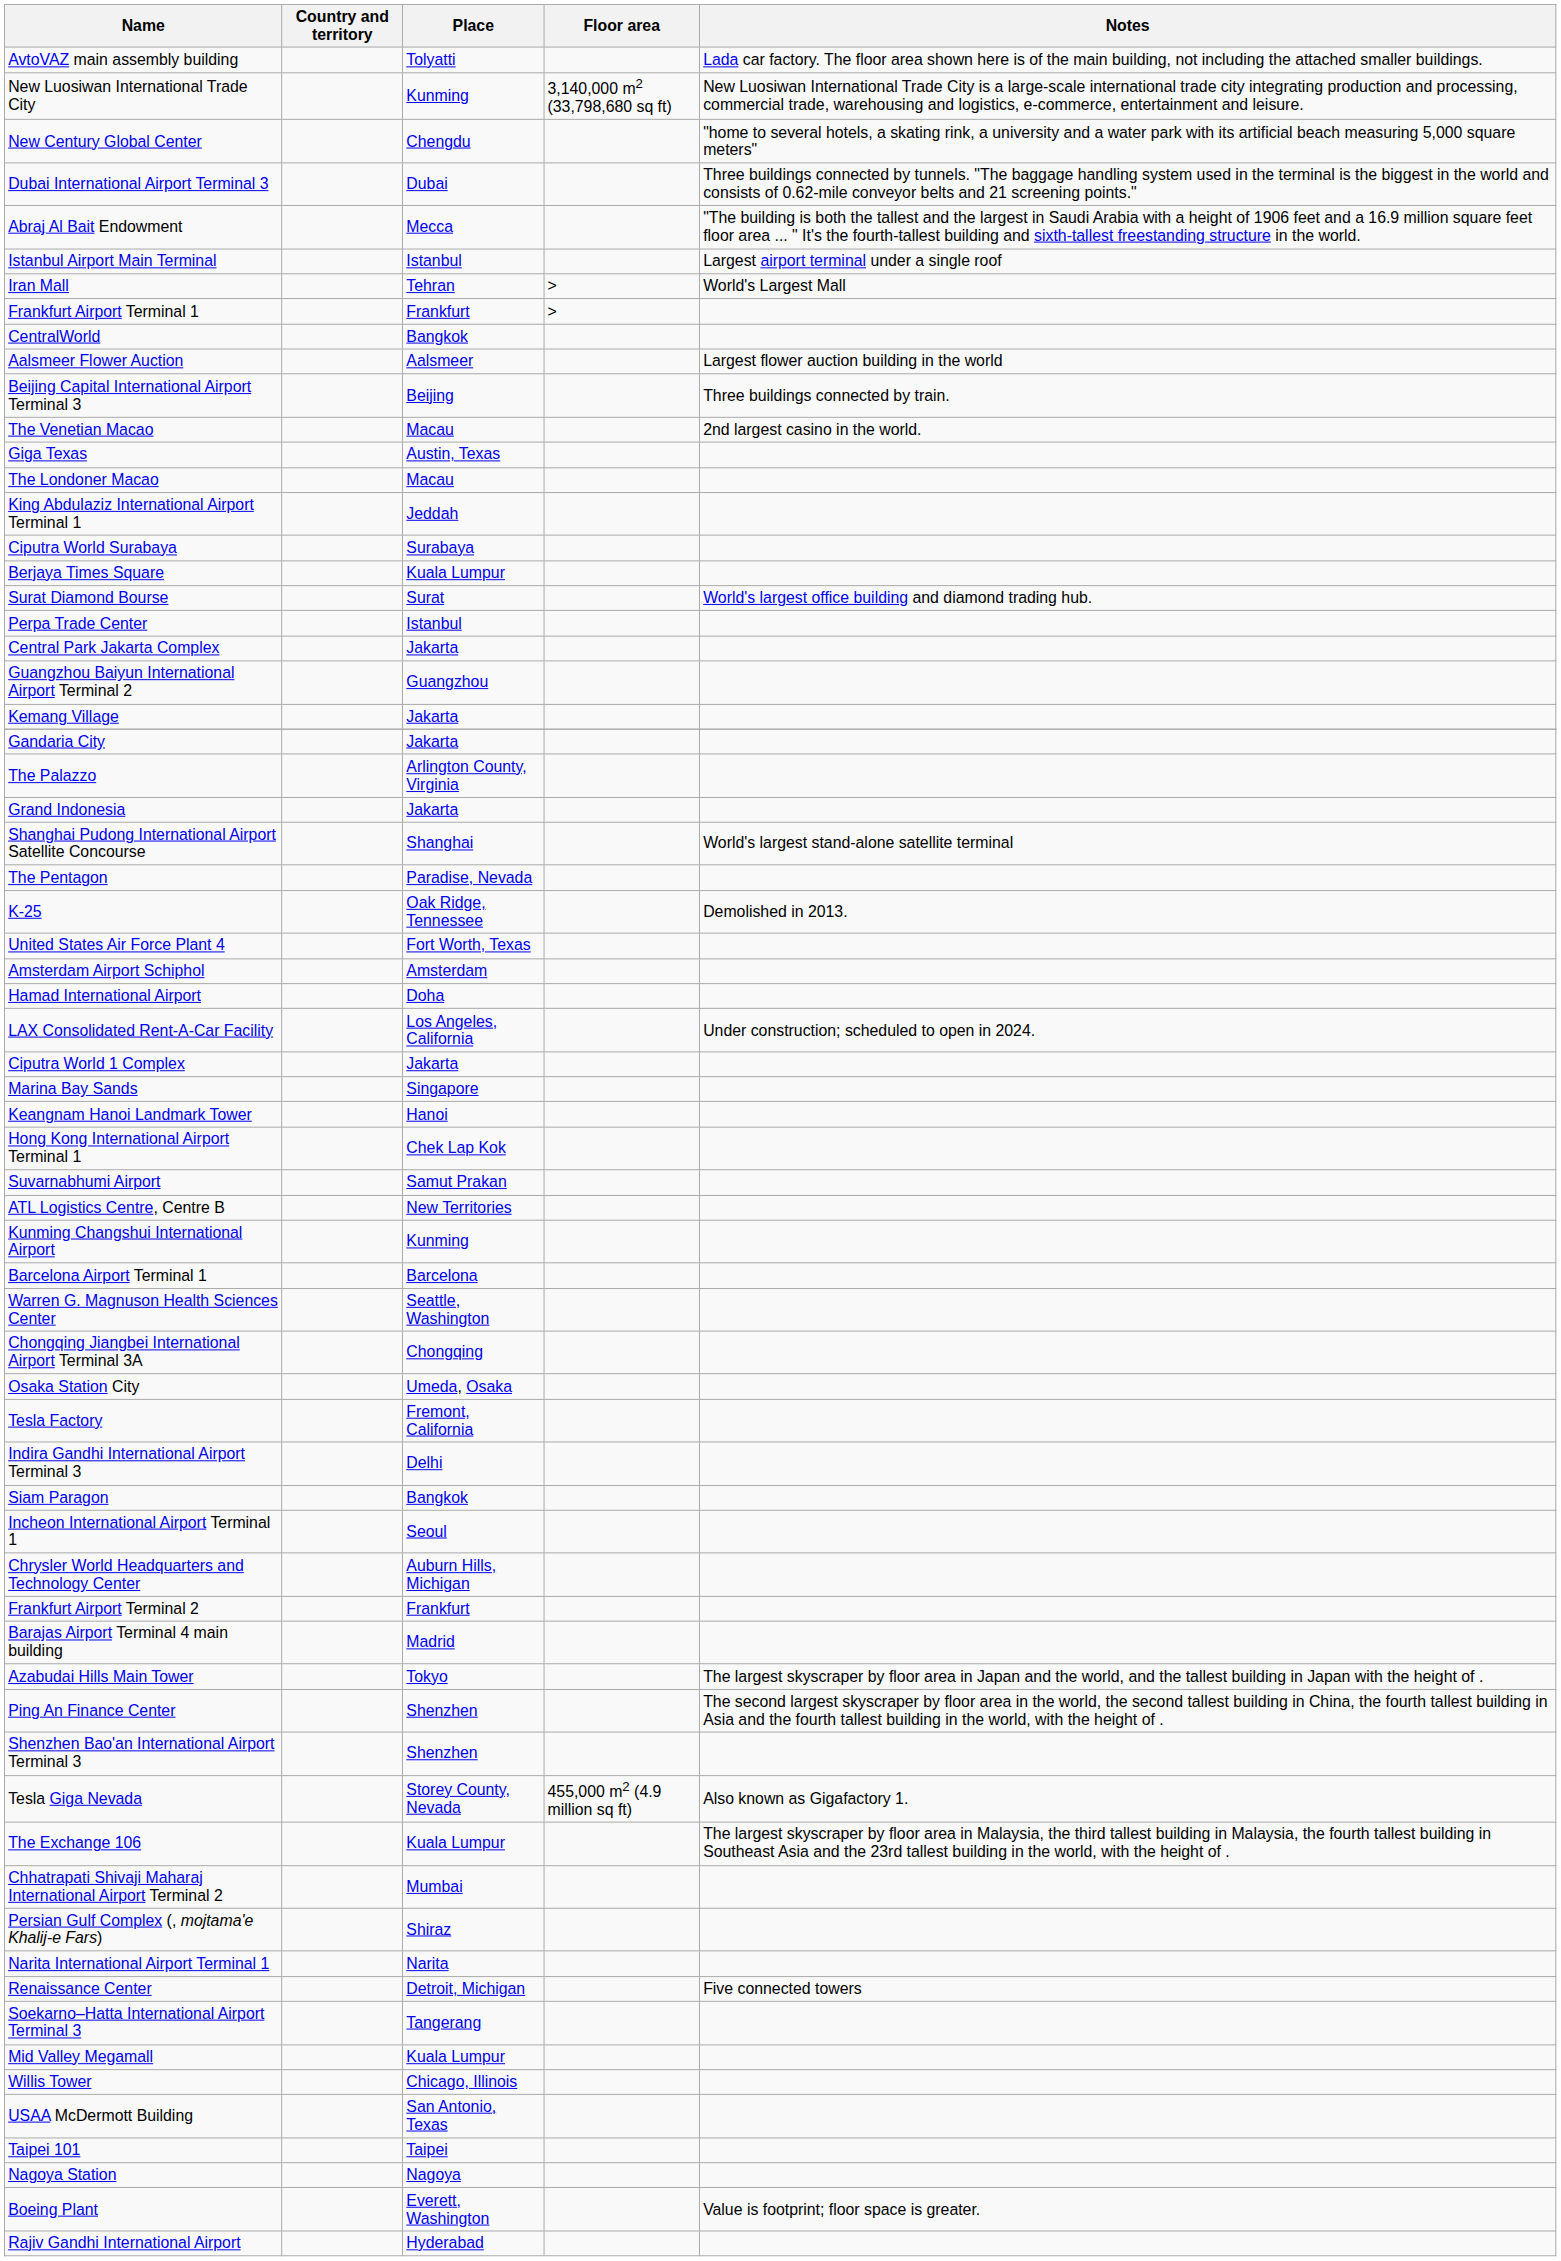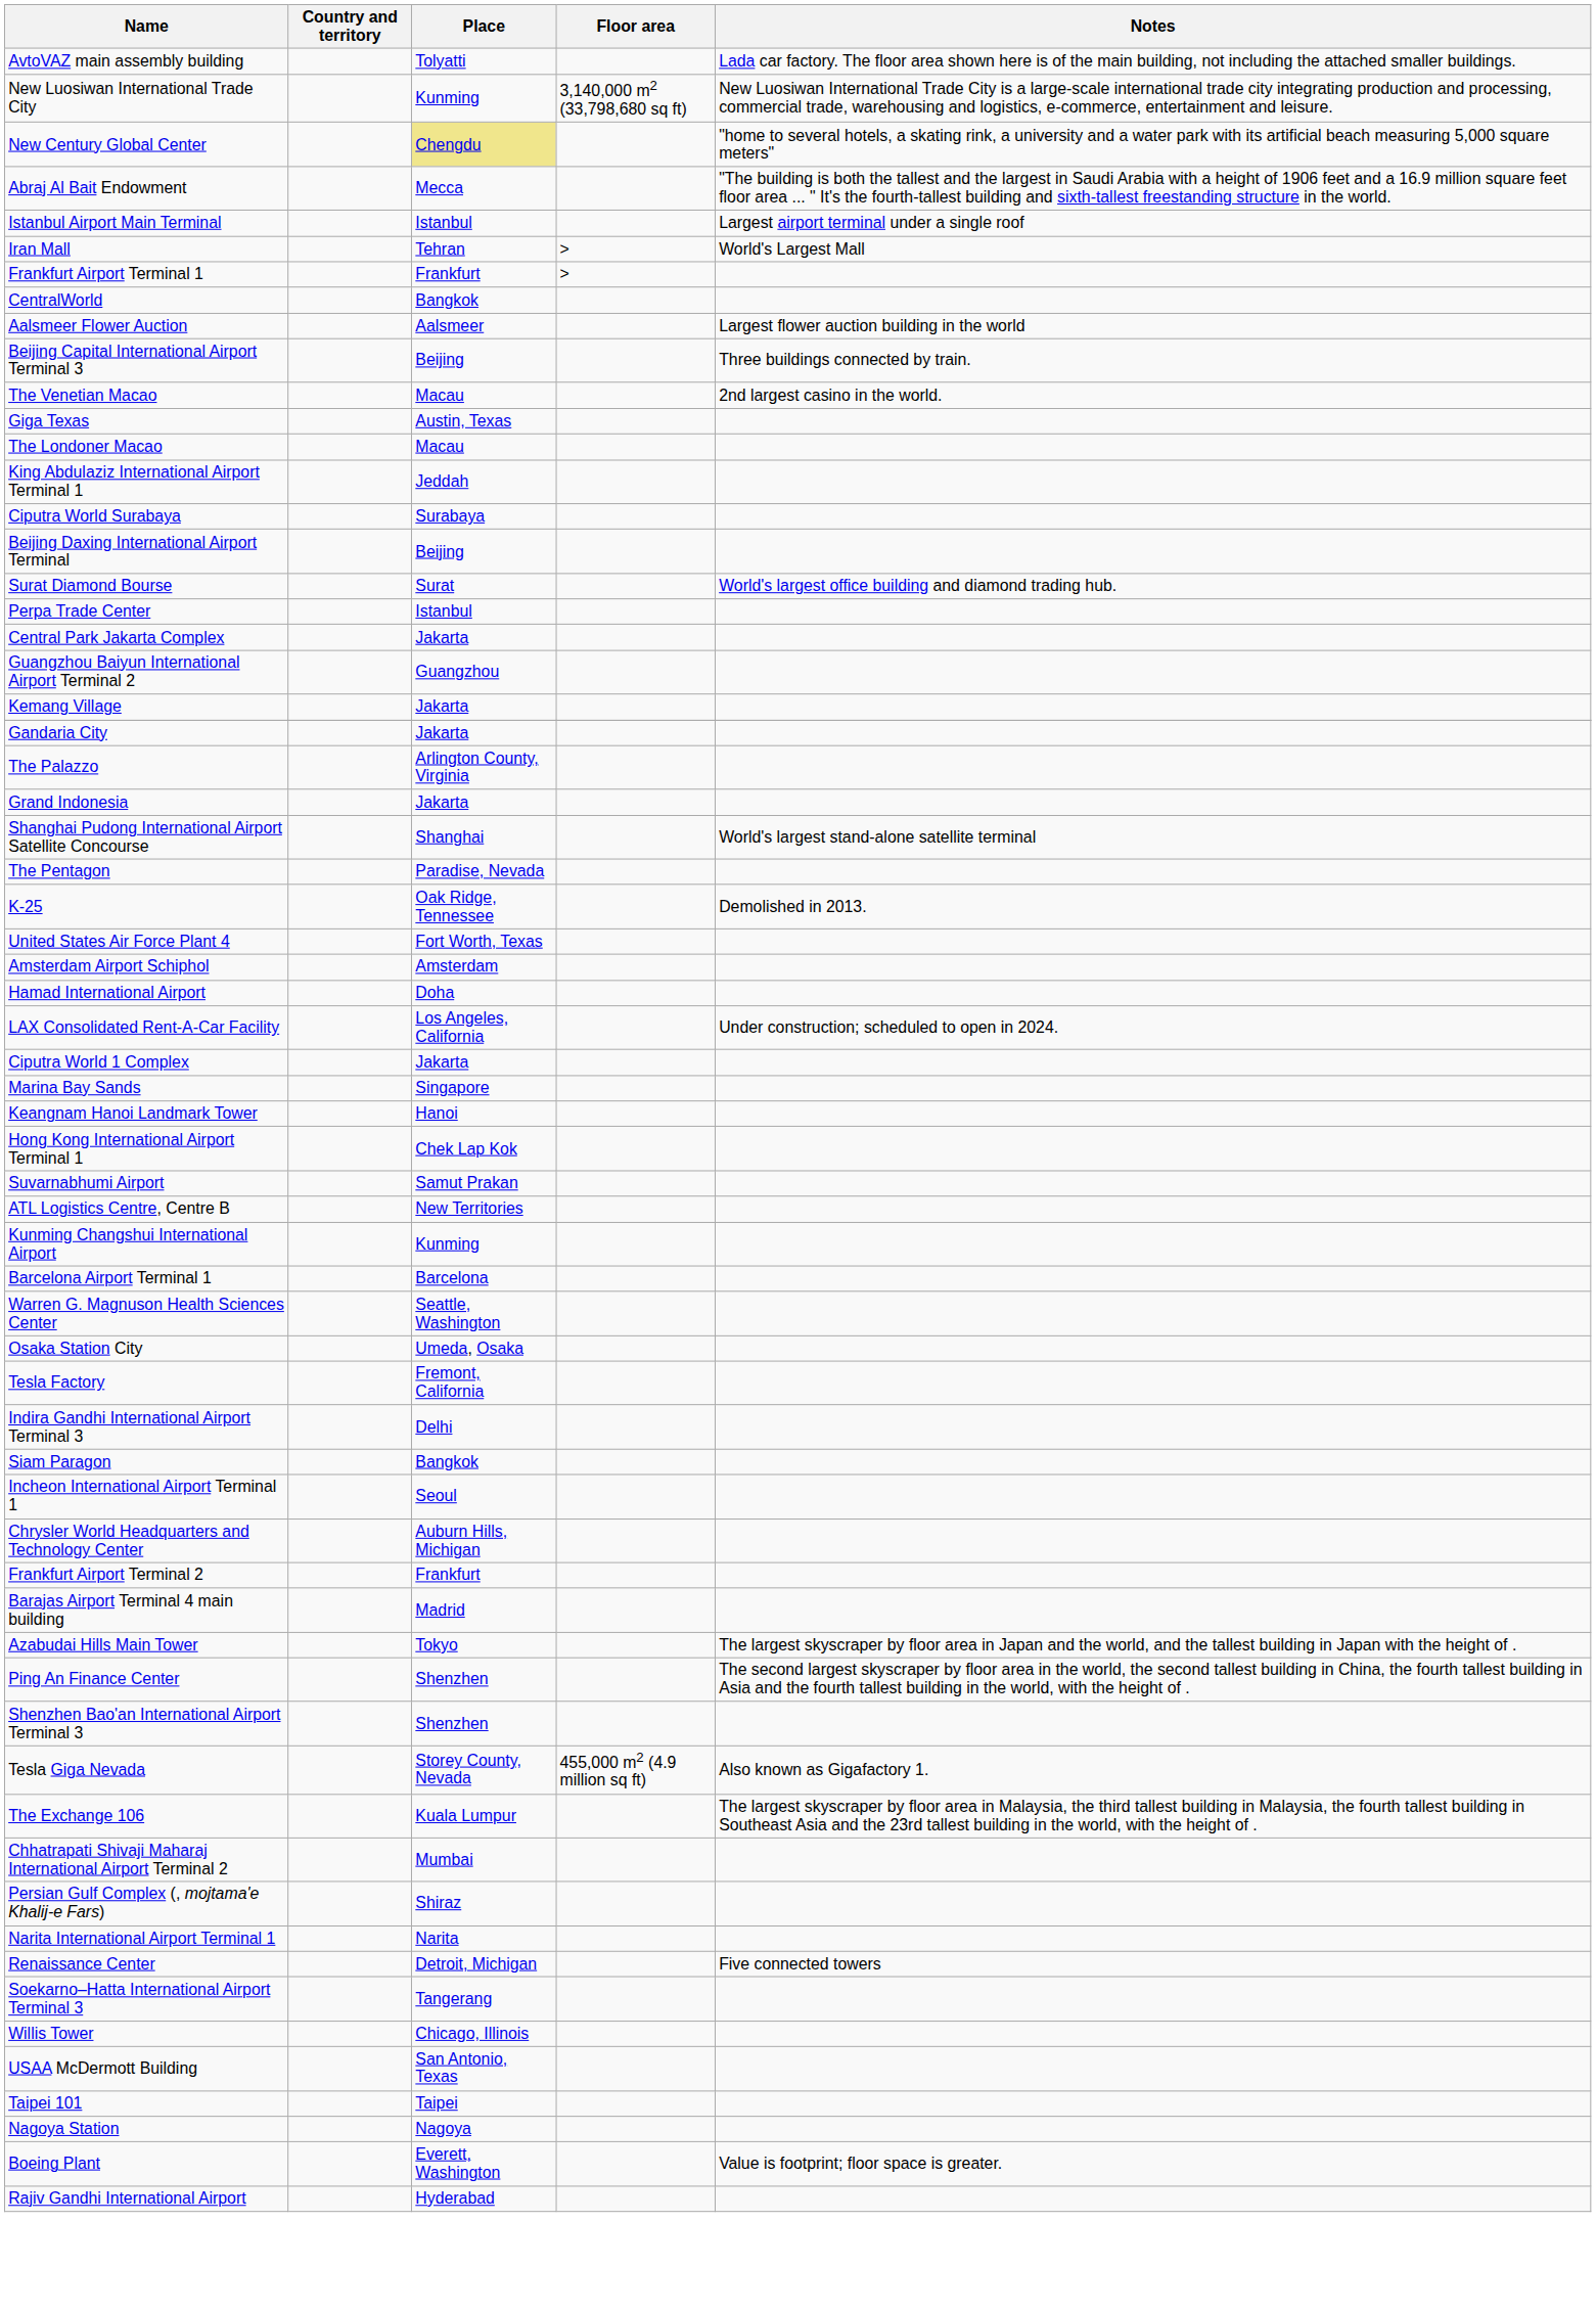New Century Global Center | Place: no background -> khaki background
- row: Dubai International Airport Terminal 3 | Dubai | Three buildings connected by tunnels. "The baggage handling system used in the terminal is the biggest in the world and consists of 0.62-mile conveyor belts and 21 screening points."
+ row: Beijing Daxing International Airport Terminal | Beijing
- row: Berjaya Times Square | Kuala Lumpur
- row: Chongqing Jiangbei International Airport Terminal 3A | Chongqing
- row: Mid Valley Megamall | Kuala Lumpur
